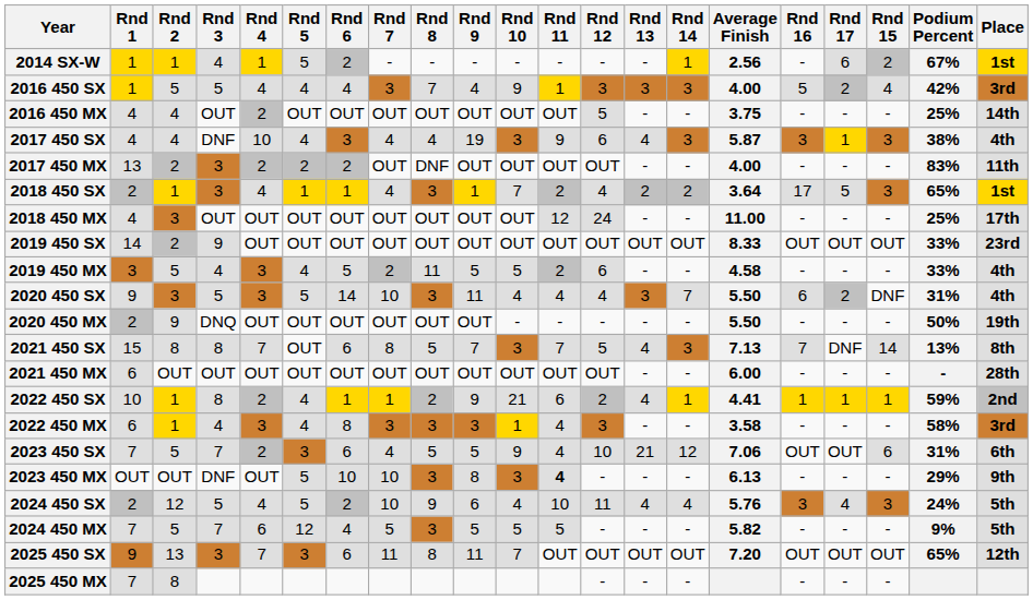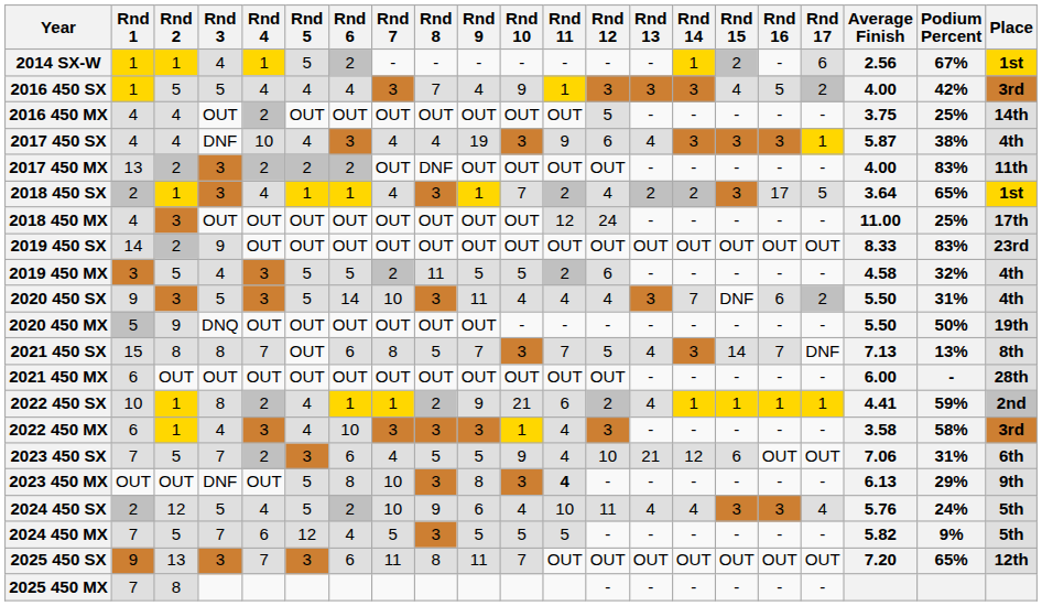columns swapped: Rnd 15 <-> Average Finish
2019 450 SX | Podium Percent: 33% -> 83%
2019 450 MX | Rnd 5: 4 -> 5
2019 450 MX | Podium Percent: 33% -> 32%
2020 450 MX | Rnd 1: 2 -> 5
2022 450 MX | Rnd 6: 8 -> 10
2023 450 MX | Rnd 6: 10 -> 8
